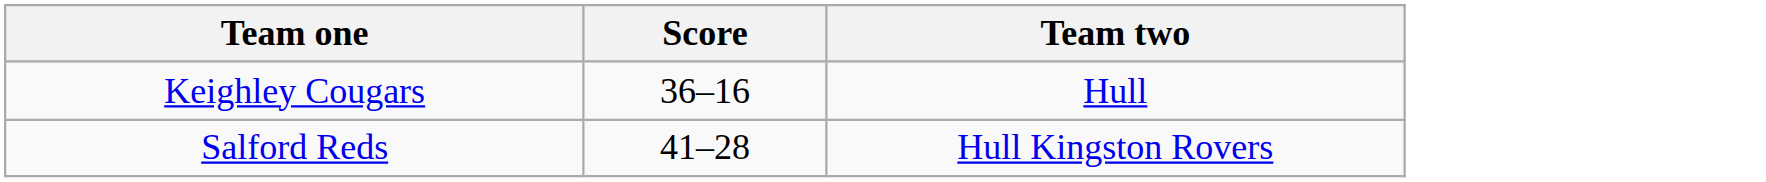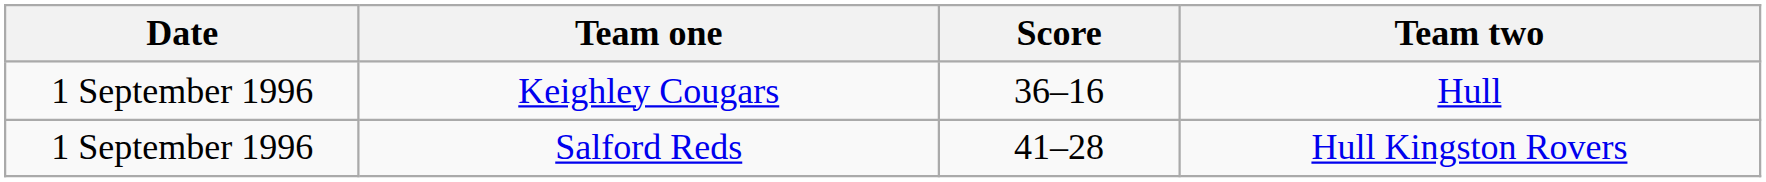+ column: Date | 1 September 1996 | 1 September 1996
